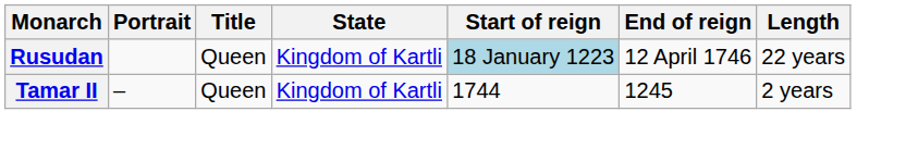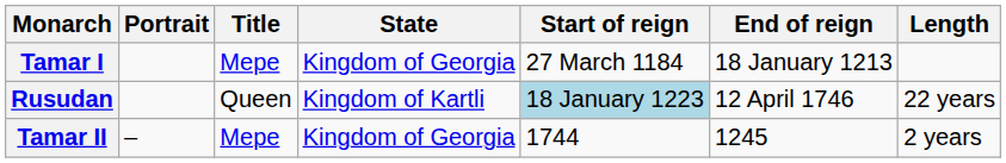+ row: Tamar I | Mepe | Kingdom of Georgia | 27 March 1184 | 18 January 1213
Tamar II | Title: Queen -> Mepe
Tamar II | State: Kingdom of Kartli -> Kingdom of Georgia
